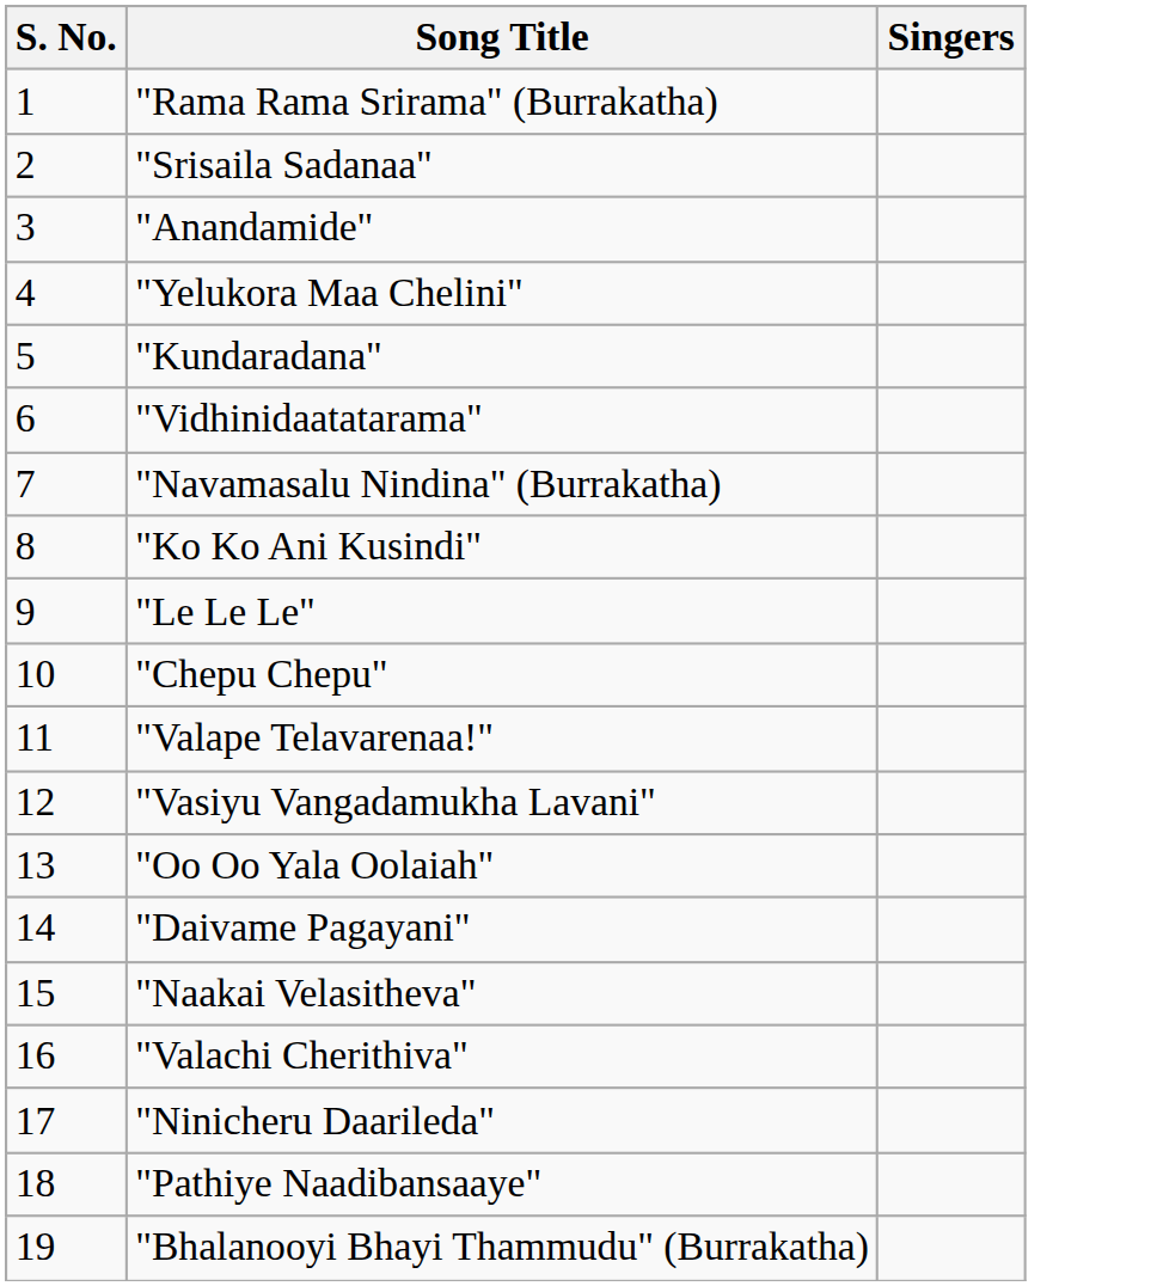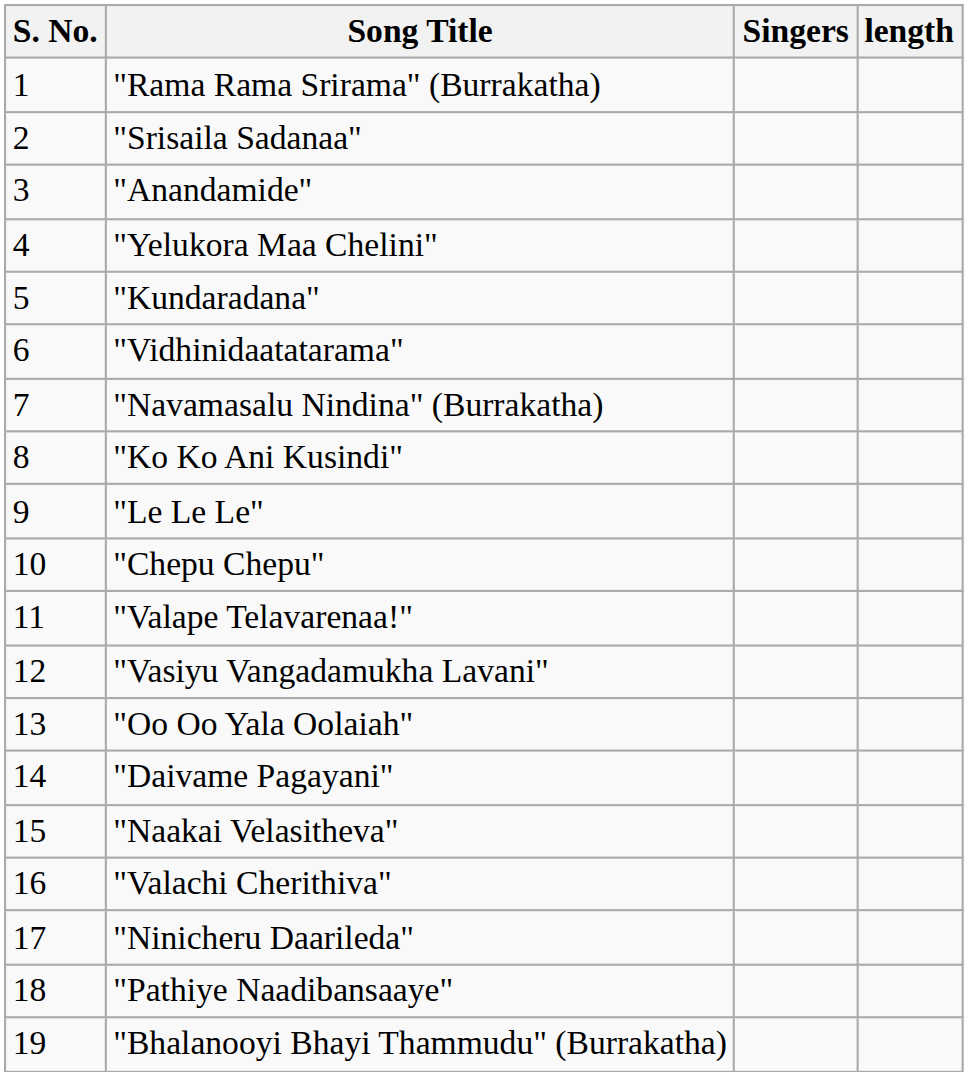+ column: length
